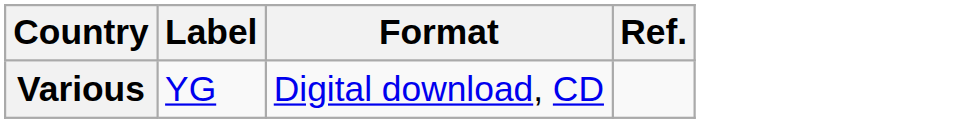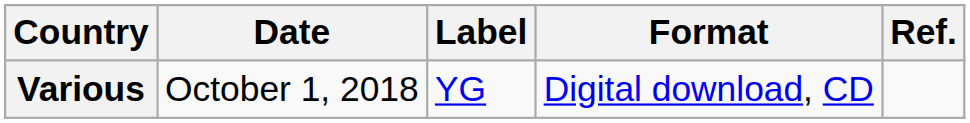+ column: Date | October 1, 2018
